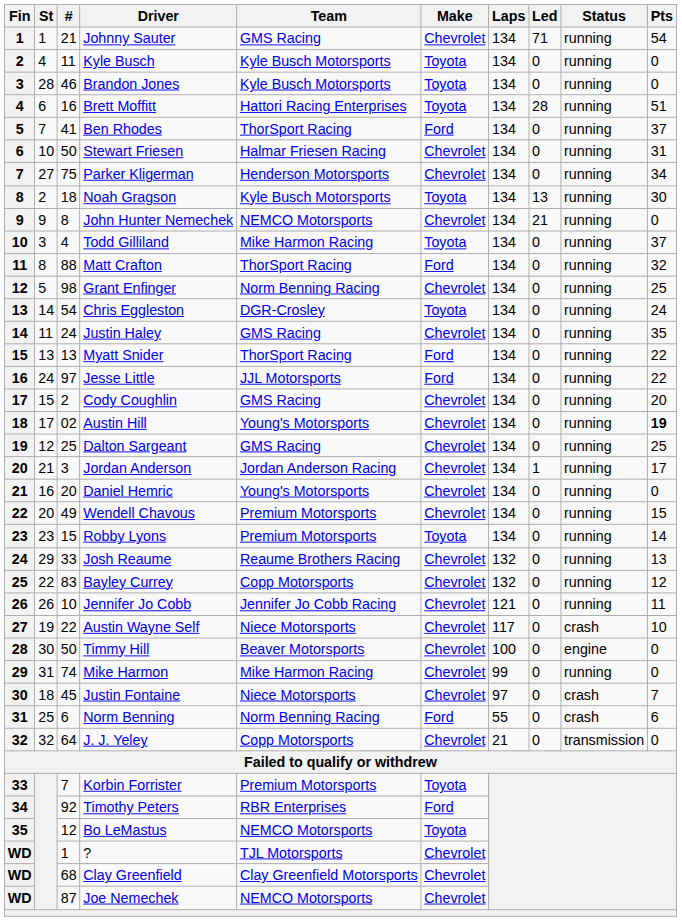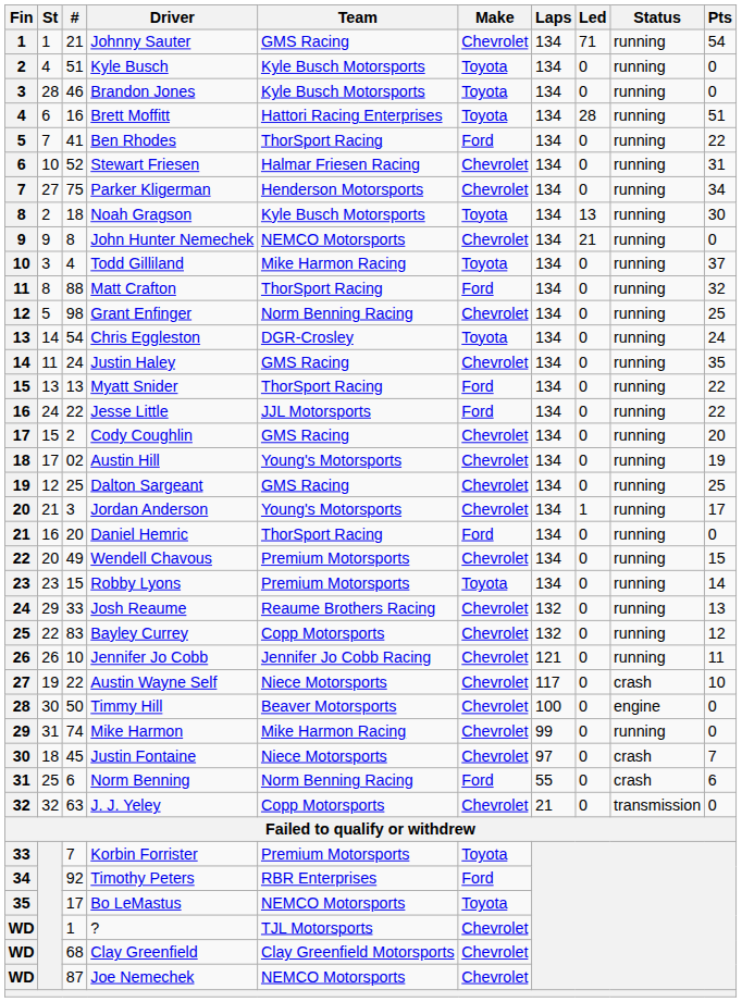Kyle Busch | #: 11 -> 51
Ben Rhodes | Pts: 37 -> 22
Stewart Friesen | #: 50 -> 52
Jesse Little | #: 97 -> 22
Austin Hill | Pts: bold -> normal
Jordan Anderson | Team: Jordan Anderson Racing -> Young's Motorsports
Daniel Hemric | Team: Young's Motorsports -> ThorSport Racing
Daniel Hemric | Make: Chevrolet -> Ford
J. J. Yeley | #: 64 -> 63
Bo LeMastus | #: 12 -> 17
